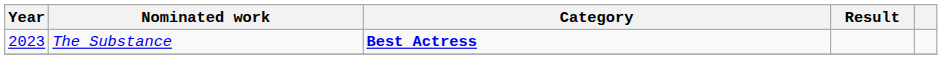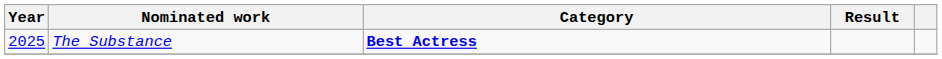The Substance | Year: 2023 -> 2025
